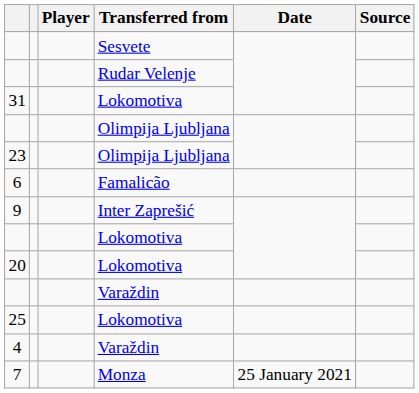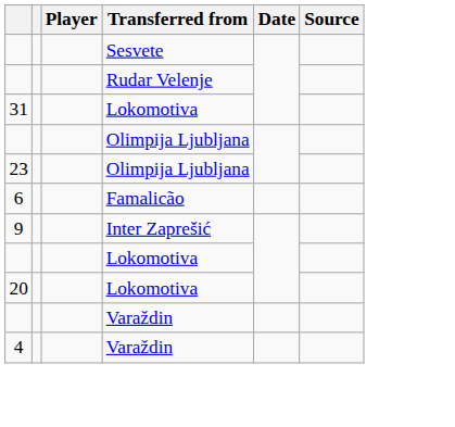- row: 25 | Lokomotiva
- row: 7 | Monza | 25 January 2021
